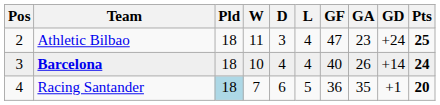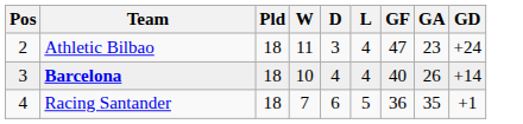- column: Pts | 25 | 24 | 20
Racing Santander | Pld: lightblue background -> no background
